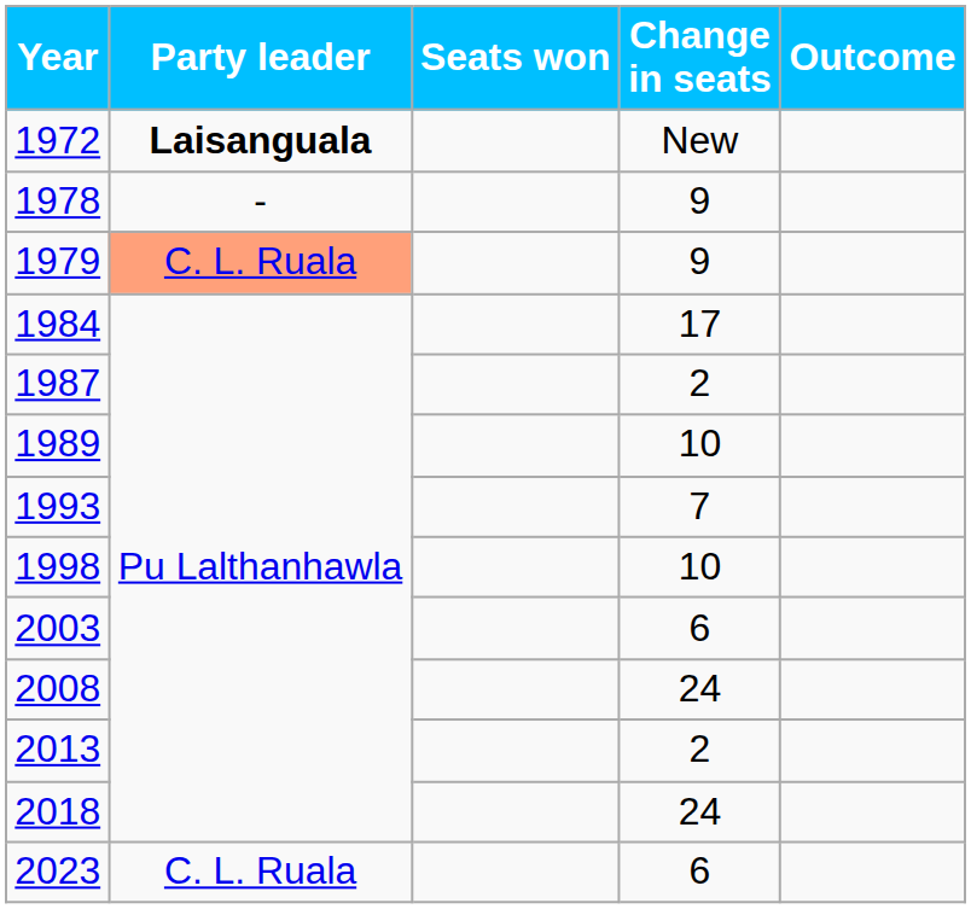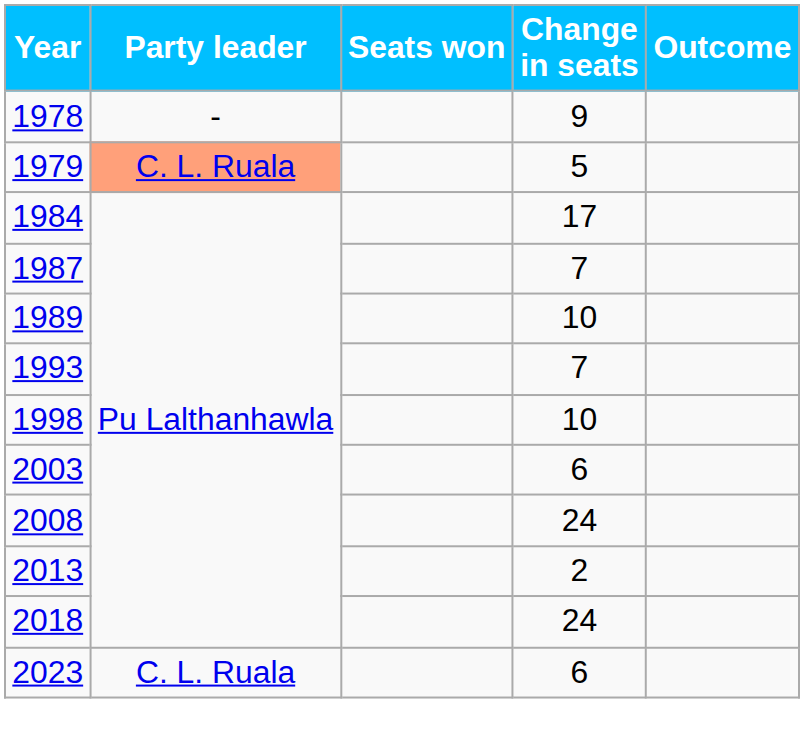- row: 1972 | Laisanguala | New
1979 | Change in seats: 9 -> 5
1987 | Change in seats: 2 -> 7
